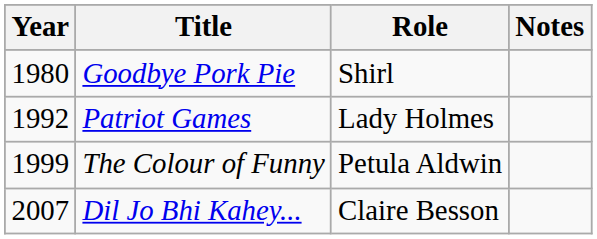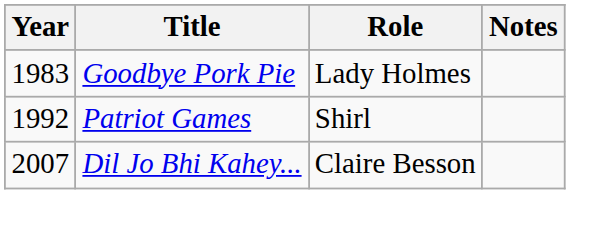Goodbye Pork Pie | Year: 1980 -> 1983
Goodbye Pork Pie | Role: Shirl -> Lady Holmes
Patriot Games | Role: Lady Holmes -> Shirl
- row: 1999 | The Colour of Funny | Petula Aldwin
